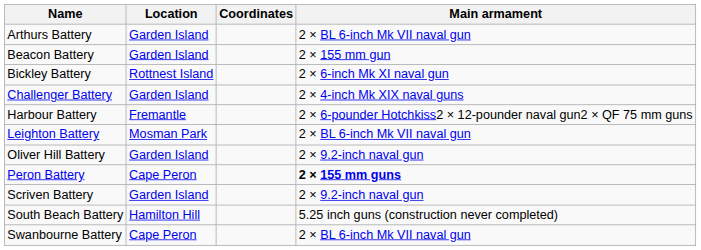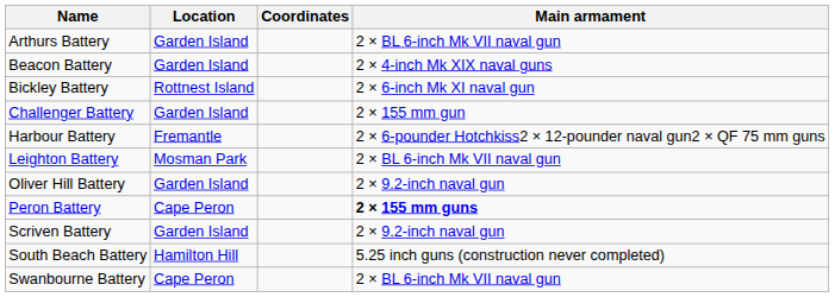Beacon Battery | Main armament: 2 × 155 mm gun -> 2 × 4-inch Mk XIX naval guns
Challenger Battery | Main armament: 2 × 4-inch Mk XIX naval guns -> 2 × 155 mm gun
